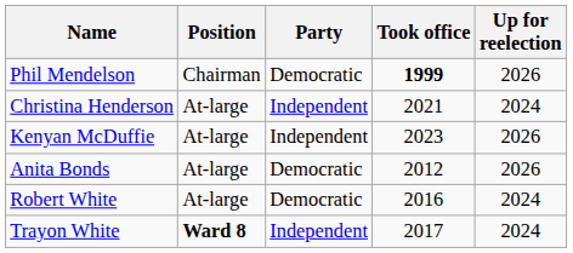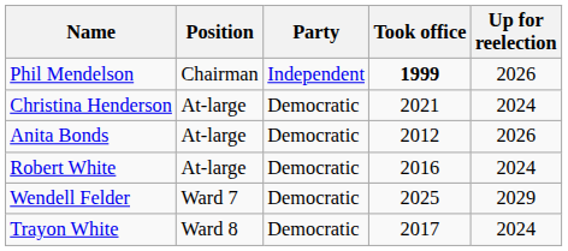Phil Mendelson | Party: Democratic -> Independent
Christina Henderson | Party: Independent -> Democratic
- row: Kenyan McDuffie | At-large | Independent | 2023 | 2026
+ row: Wendell Felder | Ward 7 | Democratic | 2025 | 2029
Trayon White | Position: bold -> normal
Trayon White | Party: Independent -> Democratic
